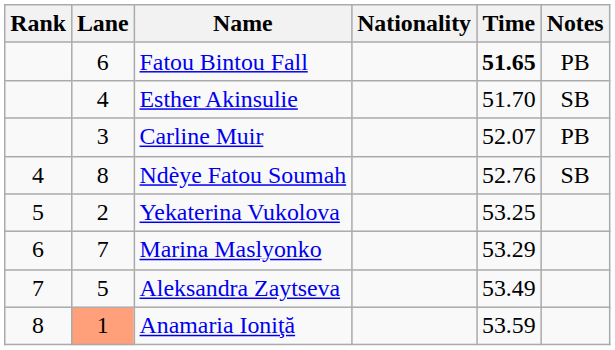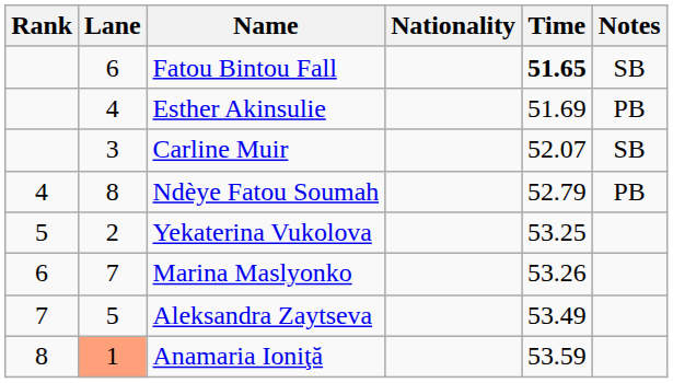Fatou Bintou Fall | Notes: PB -> SB
Esther Akinsulie | Time: 51.70 -> 51.69
Esther Akinsulie | Notes: SB -> PB
Carline Muir | Notes: PB -> SB
Ndèye Fatou Soumah | Time: 52.76 -> 52.79
Ndèye Fatou Soumah | Notes: SB -> PB
Marina Maslyonko | Time: 53.29 -> 53.26
